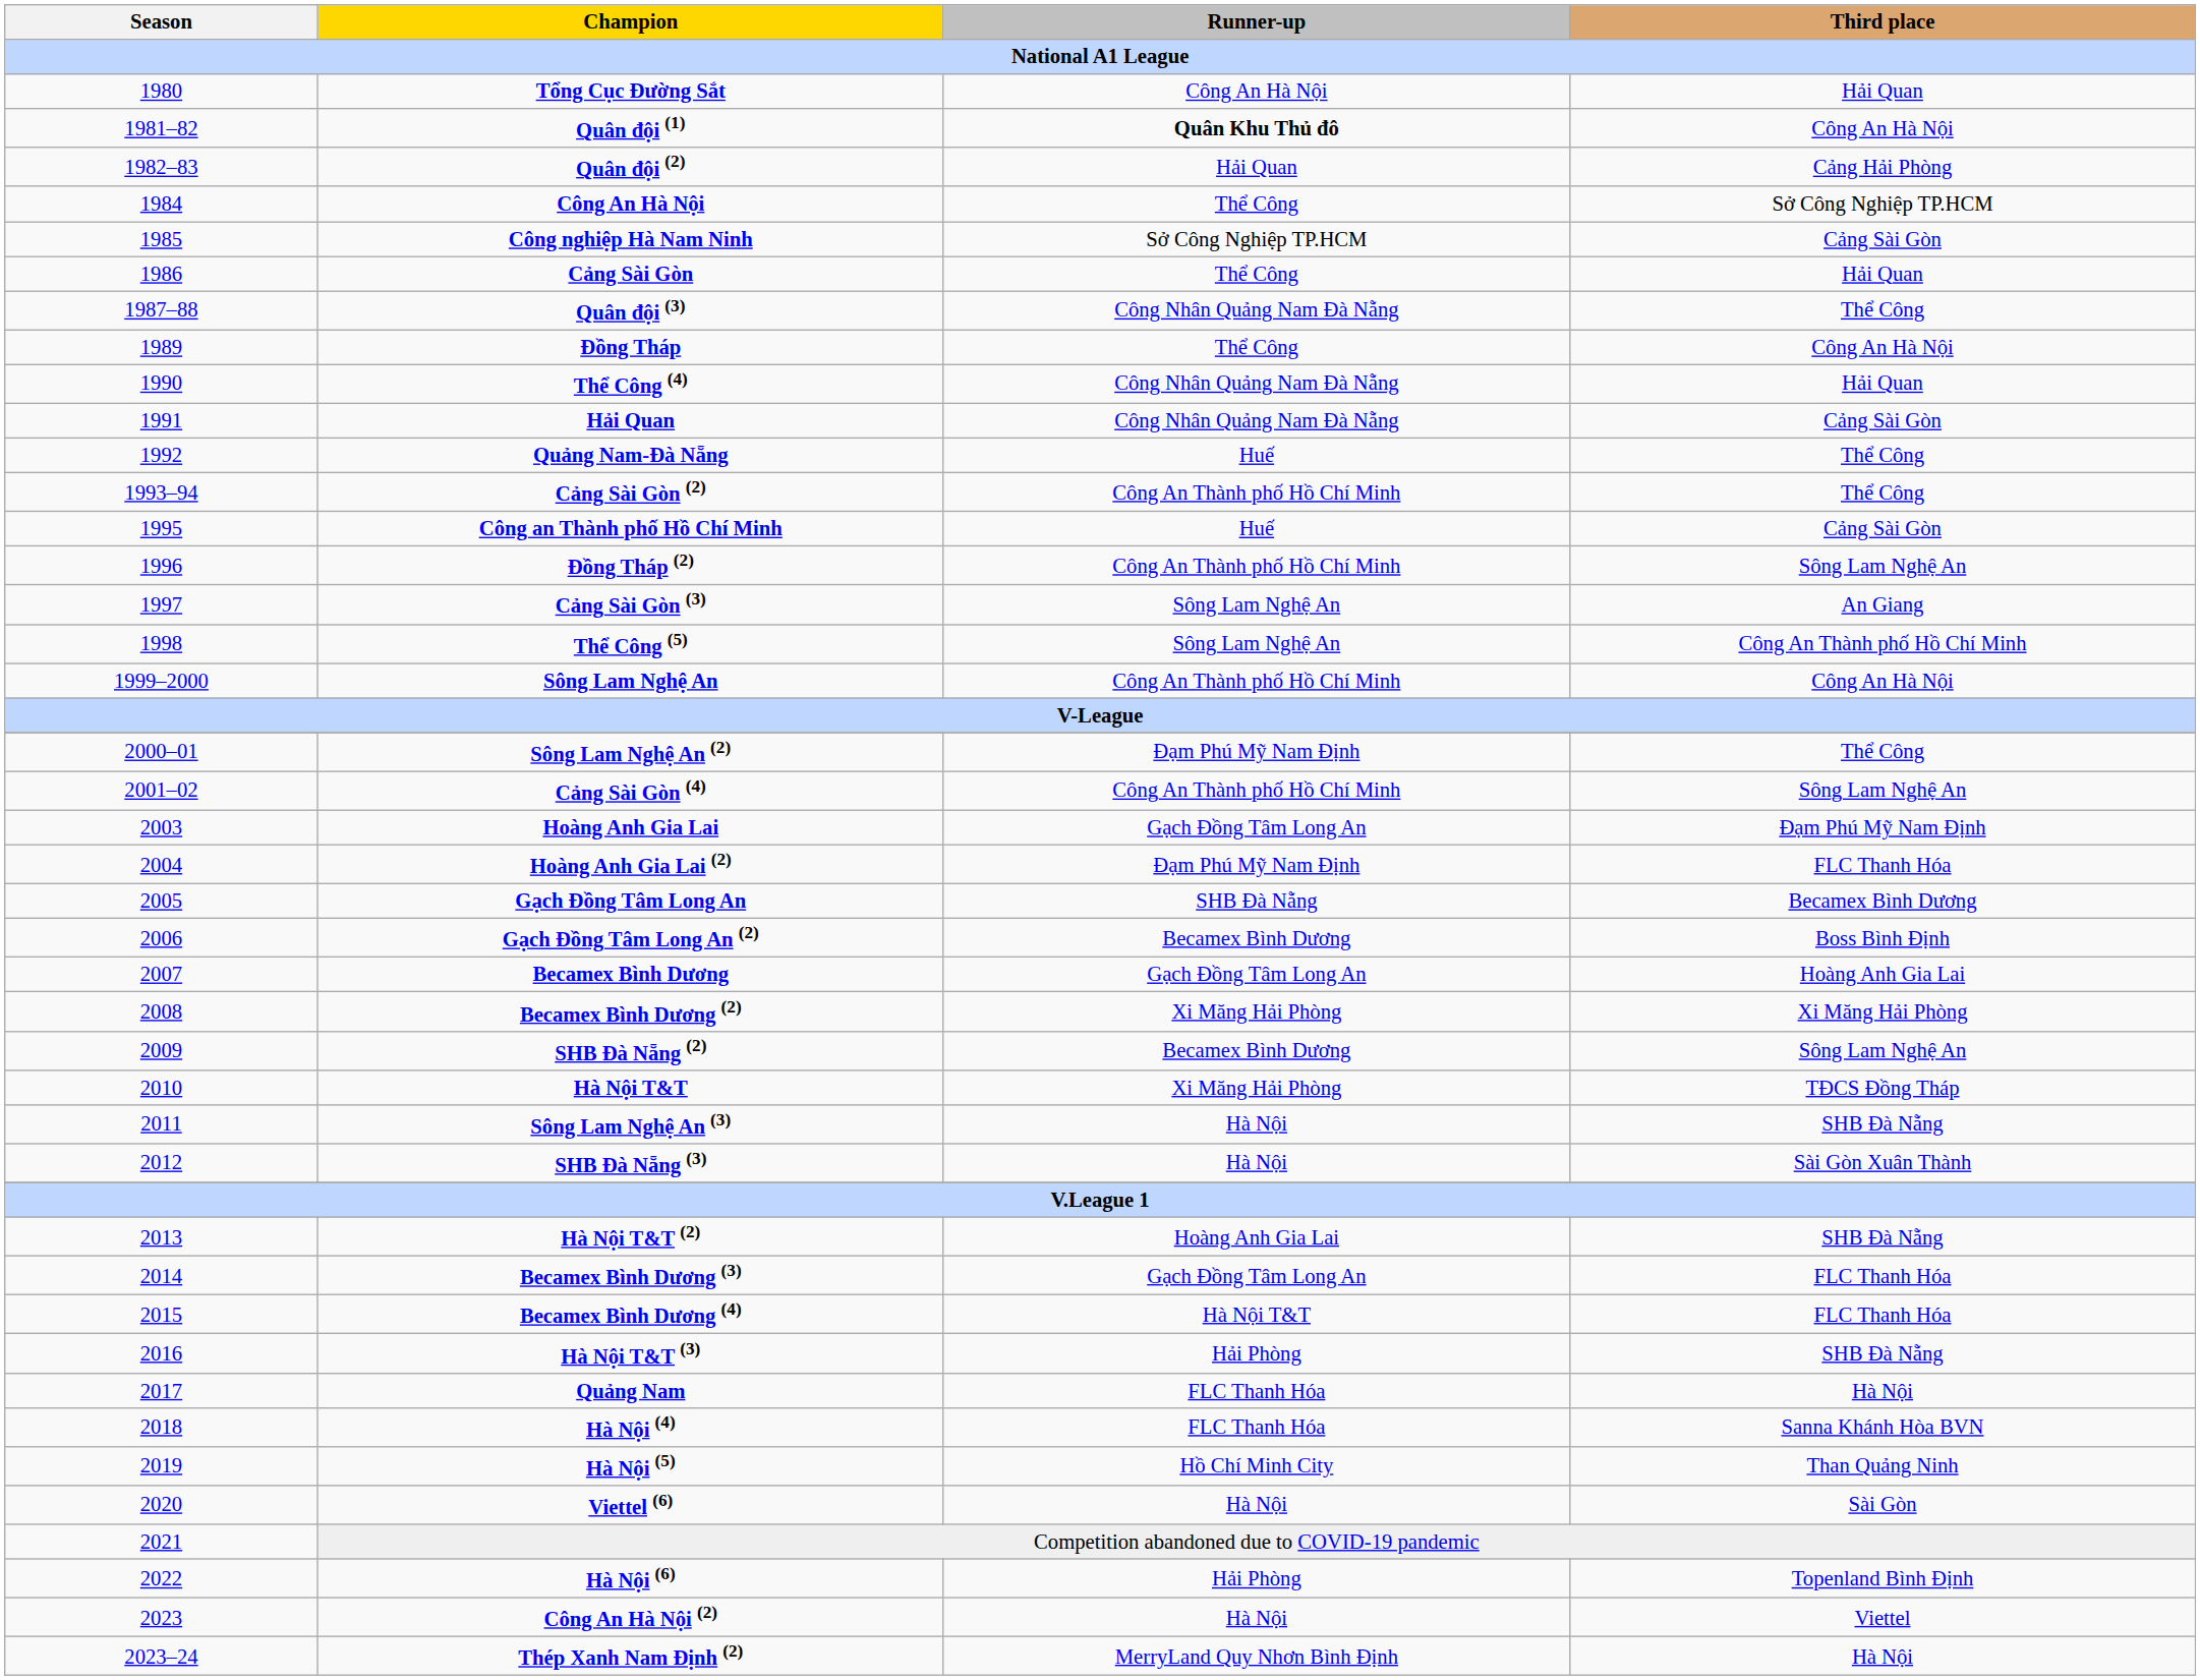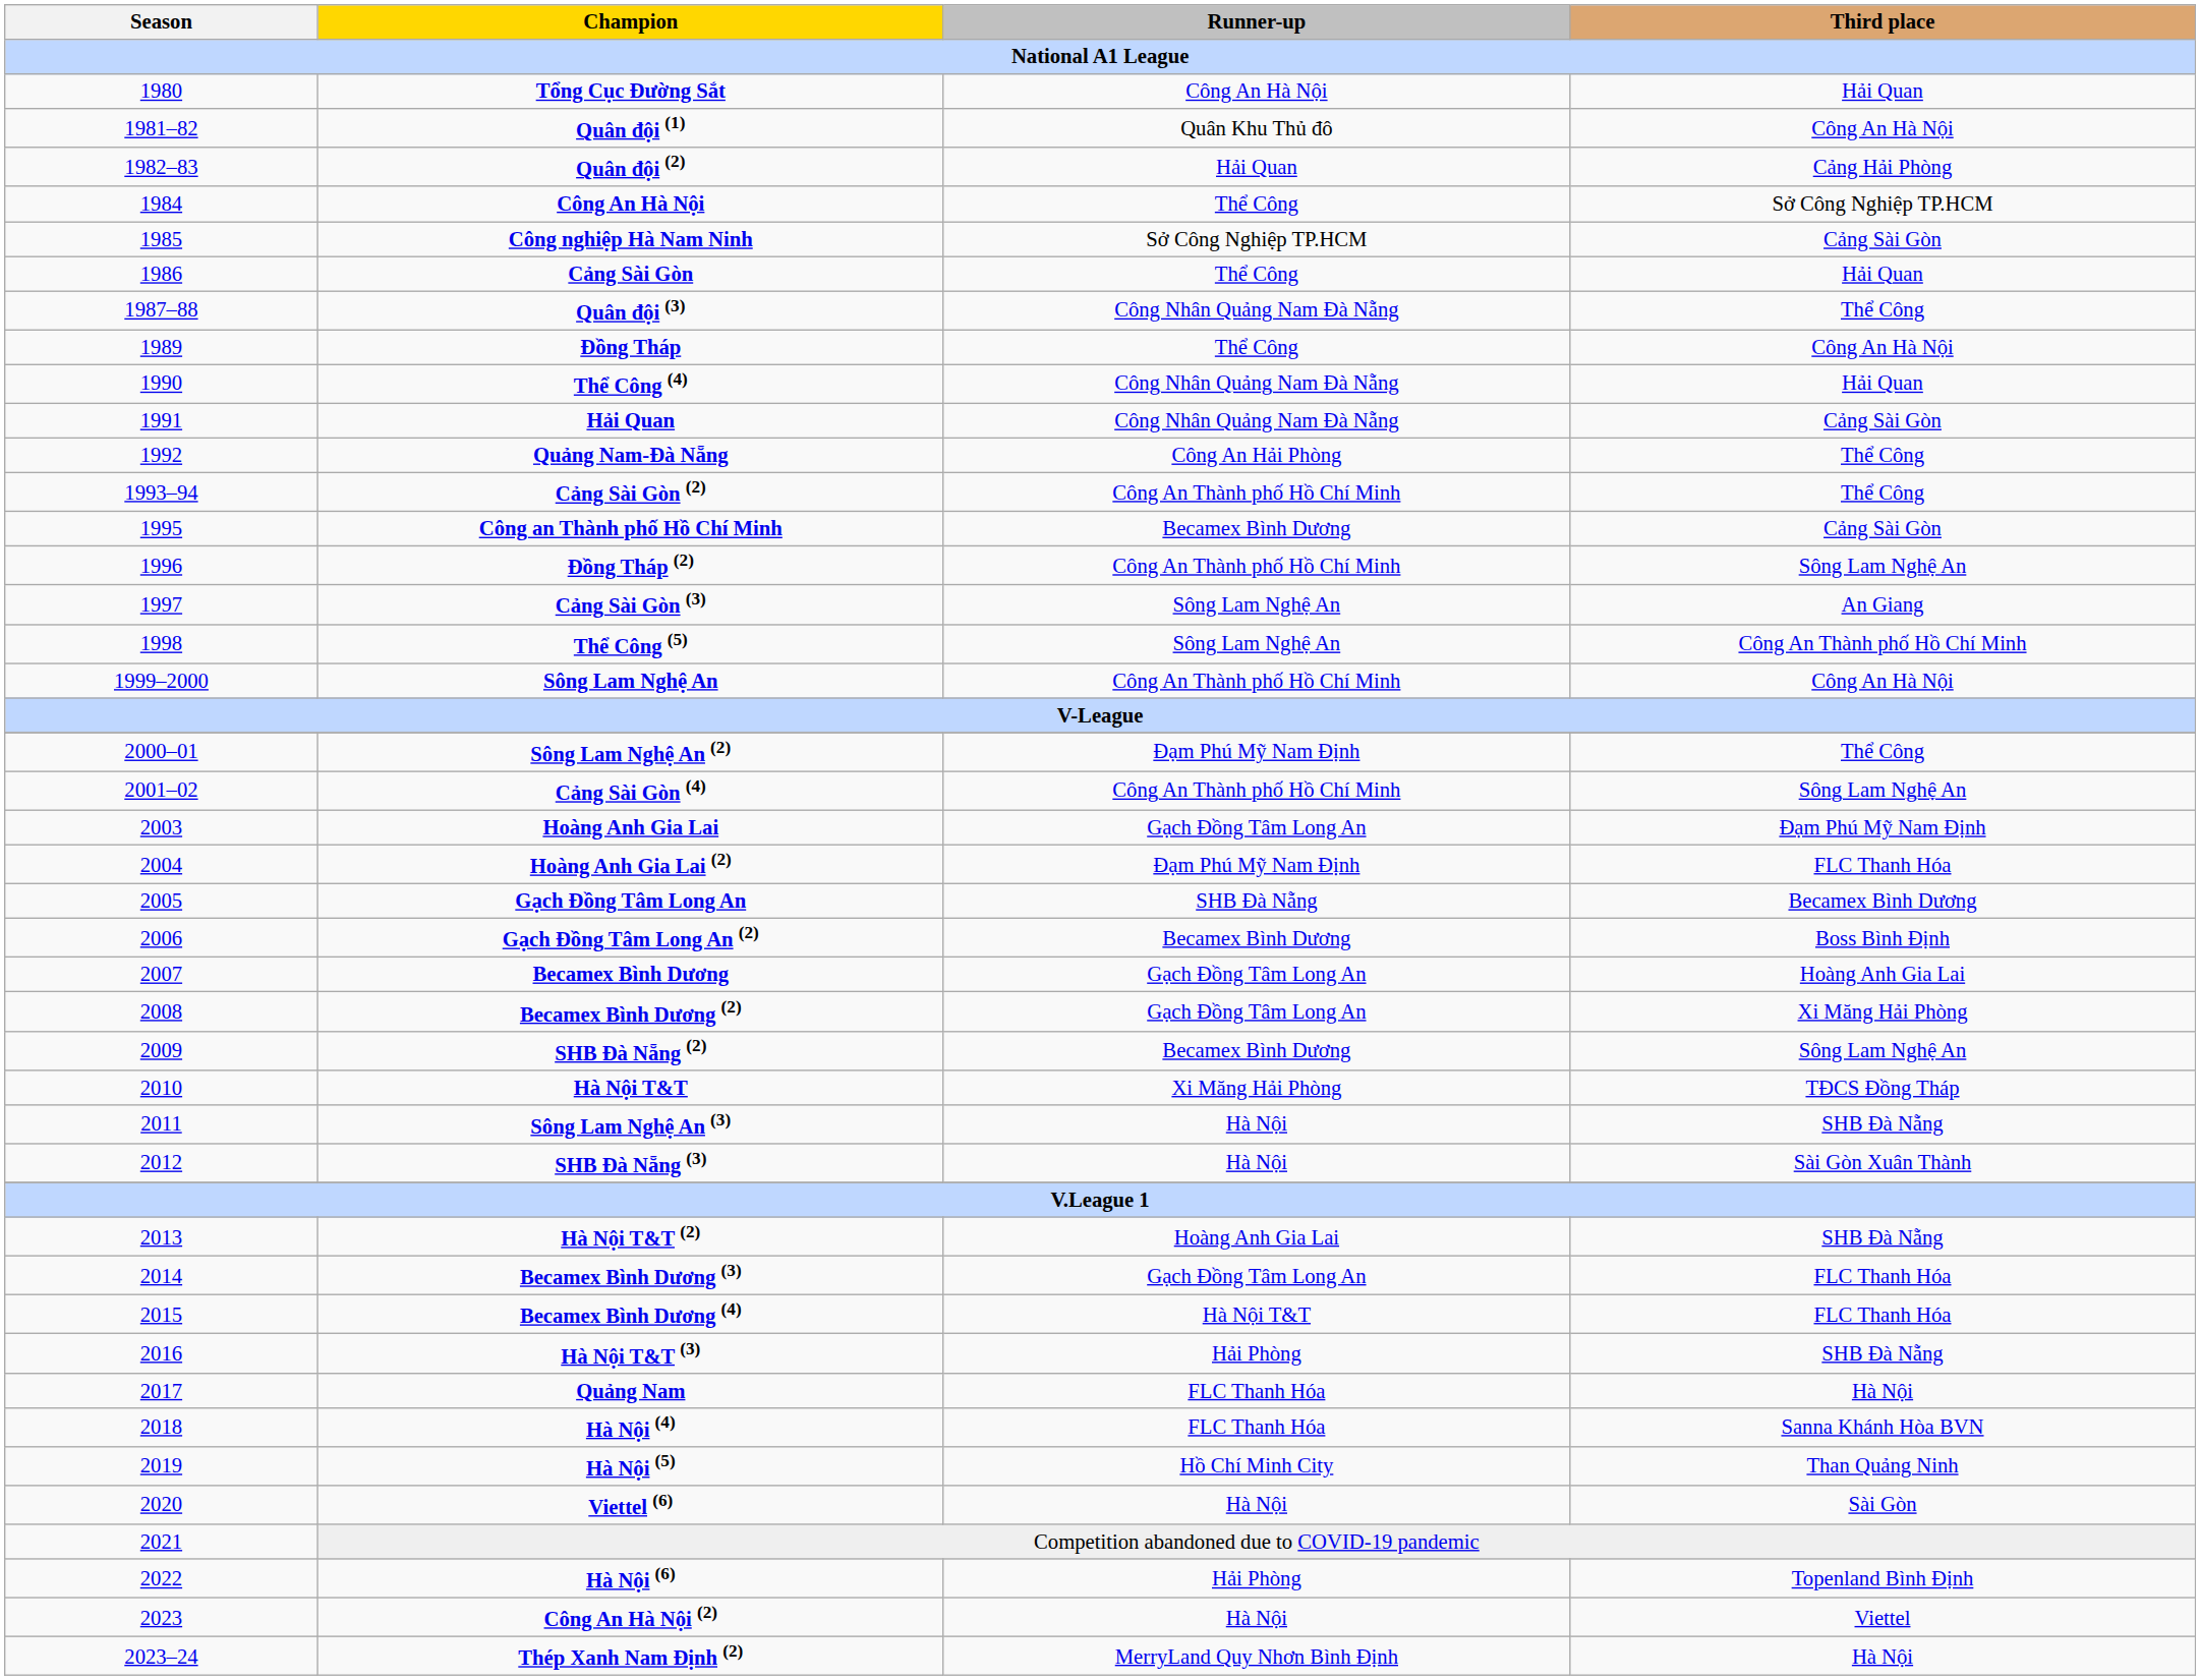Quân đội (1) | Runner-up: bold -> normal
Quảng Nam-Đà Nẵng | Runner-up: Huế -> Công An Hải Phòng
Công an Thành phố Hồ Chí Minh | Runner-up: Huế -> Becamex Bình Dương
Becamex Bình Dương (2) | Runner-up: Xi Măng Hải Phòng -> Gạch Đồng Tâm Long An
